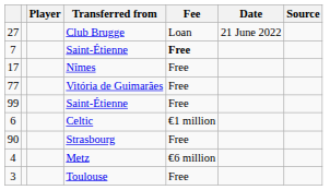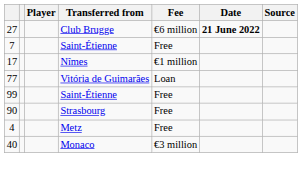Club Brugge | Fee: Loan -> €6 million
Club Brugge | Date: normal -> bold
7 / Saint-Étienne | Fee: bold -> normal
Nîmes | Fee: Free -> €1 million
Vitória de Guimarães | Fee: Free -> Loan
- row: 6 | Celtic | €1 million
Metz | Fee: €6 million -> Free
+ row: 40 | Monaco | €3 million
- row: 3 | Toulouse | Free
